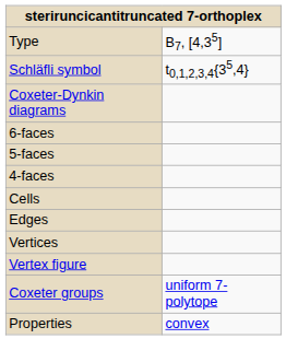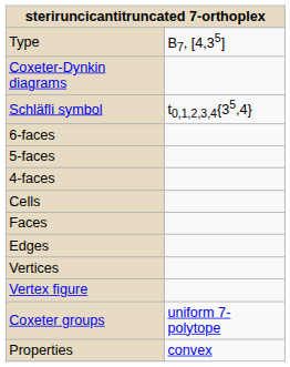rows swapped: Schläfli symbol <-> Coxeter-Dynkin diagrams
+ row: Faces
